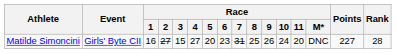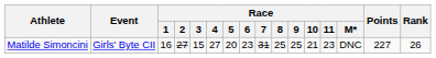Matilde Simoncini | Race / 9: 26 -> 25
Matilde Simoncini | Race / 10: 24 -> 21
Matilde Simoncini | Race / 11: 20 -> 23
Matilde Simoncini | Rank: 28 -> 26
